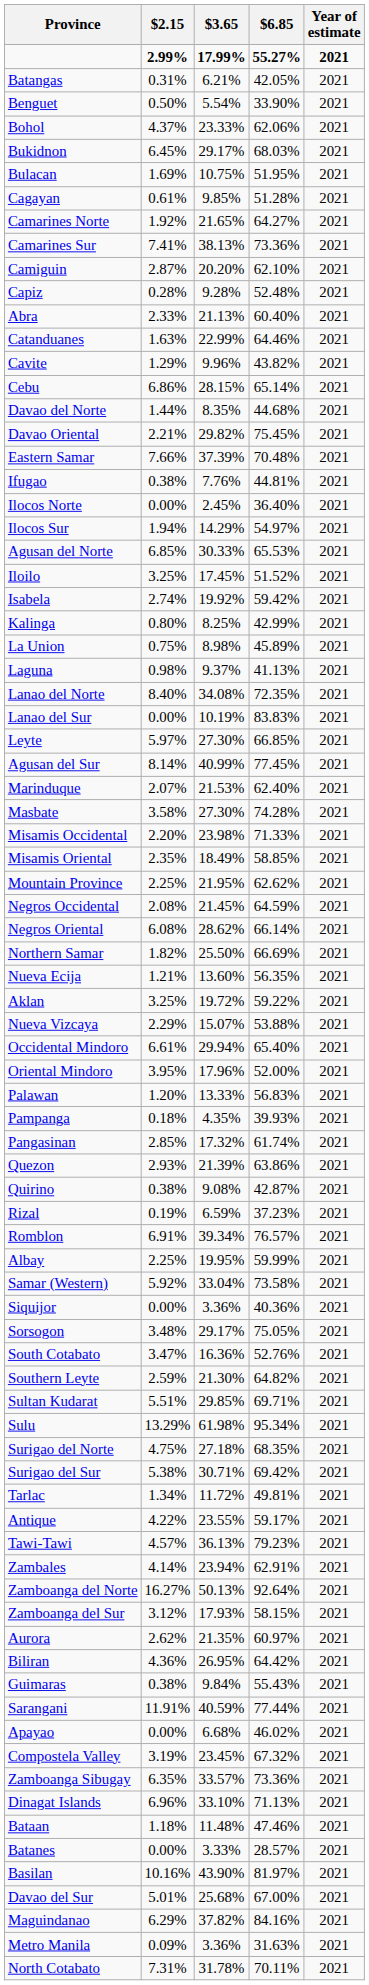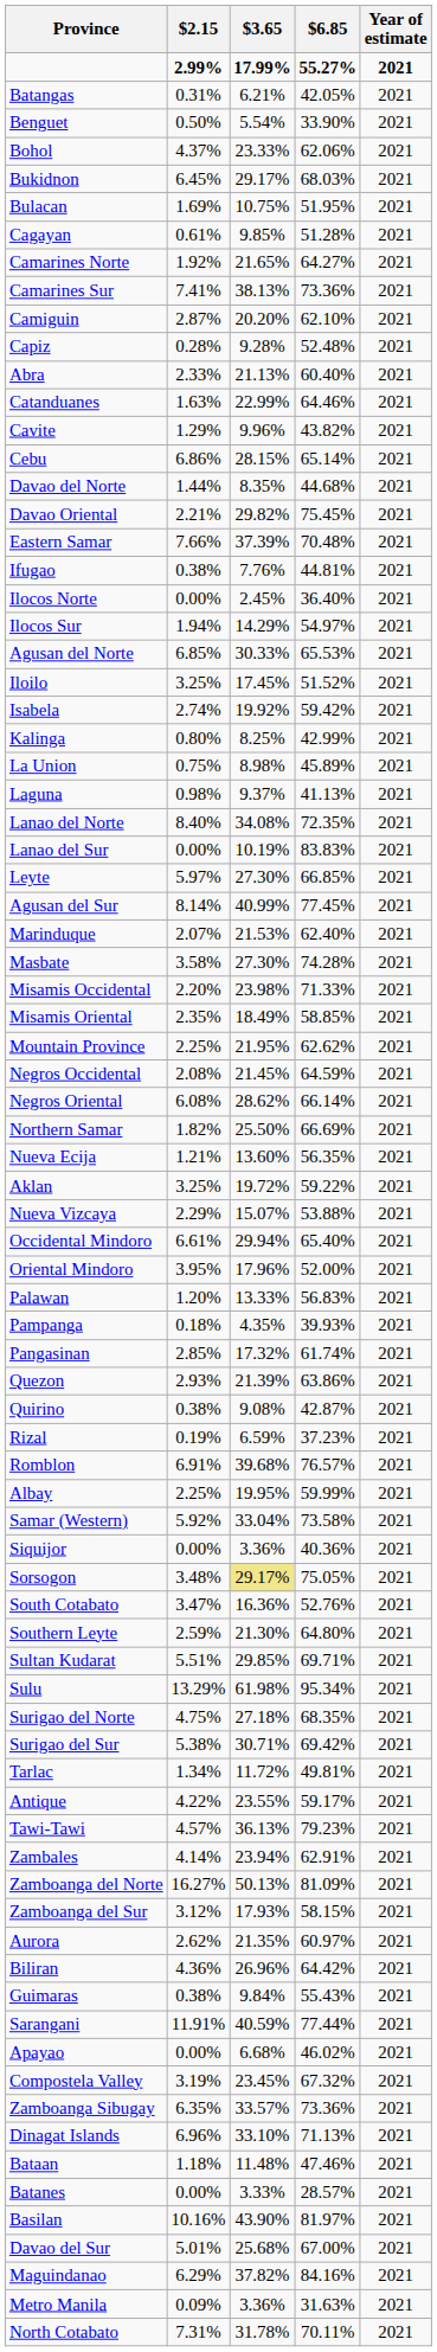Romblon | $3.65: 39.34% -> 39.68%
Sorsogon | $3.65: no background -> khaki background
Southern Leyte | $6.85: 64.82% -> 64.80%
Zamboanga del Norte | $6.85: 92.64% -> 81.09%
Biliran | $3.65: 26.95% -> 26.96%
